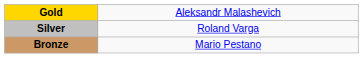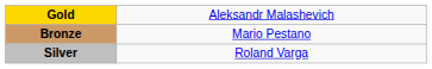rows swapped: Silver <-> Bronze
